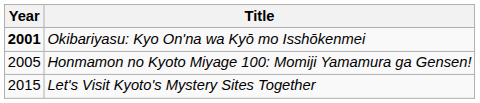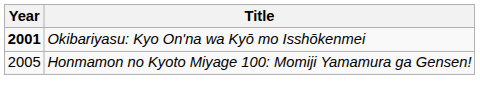- row: 2015 | Let's Visit Kyoto's Mystery Sites Together
